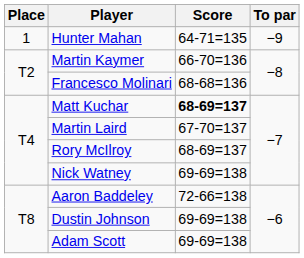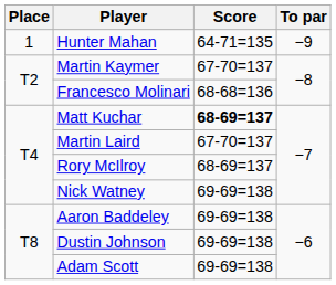Martin Kaymer | Score: 66-70=136 -> 67-70=137
Aaron Baddeley | Score: 72-66=138 -> 69-69=138
